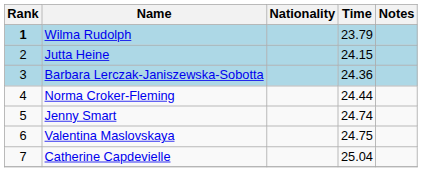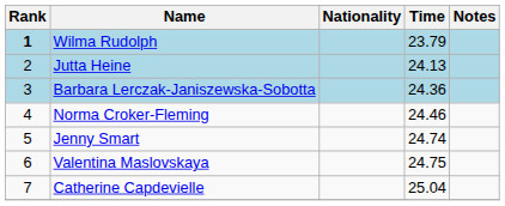Jutta Heine | Time: 24.15 -> 24.13
Norma Croker-Fleming | Time: 24.44 -> 24.46
